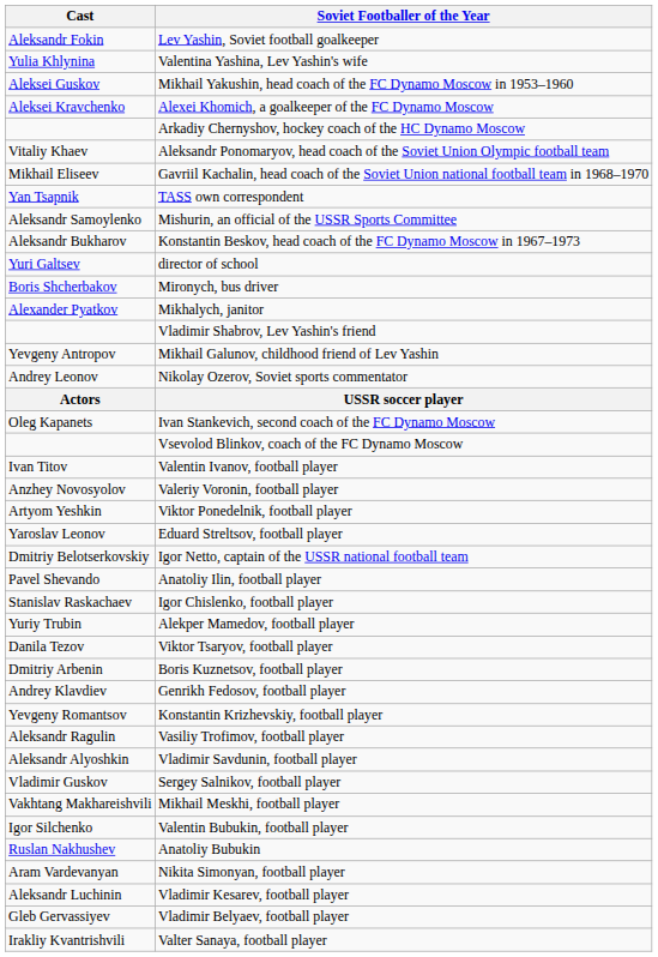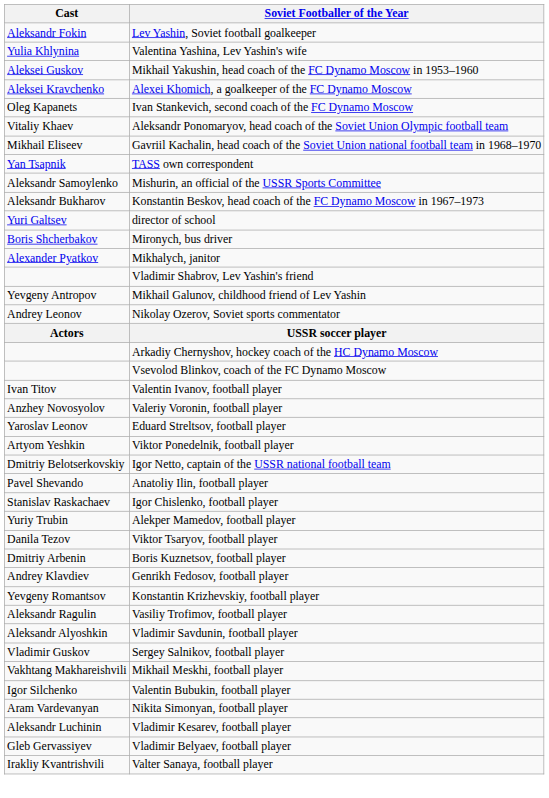rows swapped: Arkadiy Chernyshov, hockey coach of the HC Dynamo Moscow <-> Ivan Stankevich, second coach of the FC Dynamo Moscow
rows swapped: Eduard Streltsov, football player <-> Viktor Ponedelnik, football player
- row: Ruslan Nakhushev | Anatoliy Bubukin
